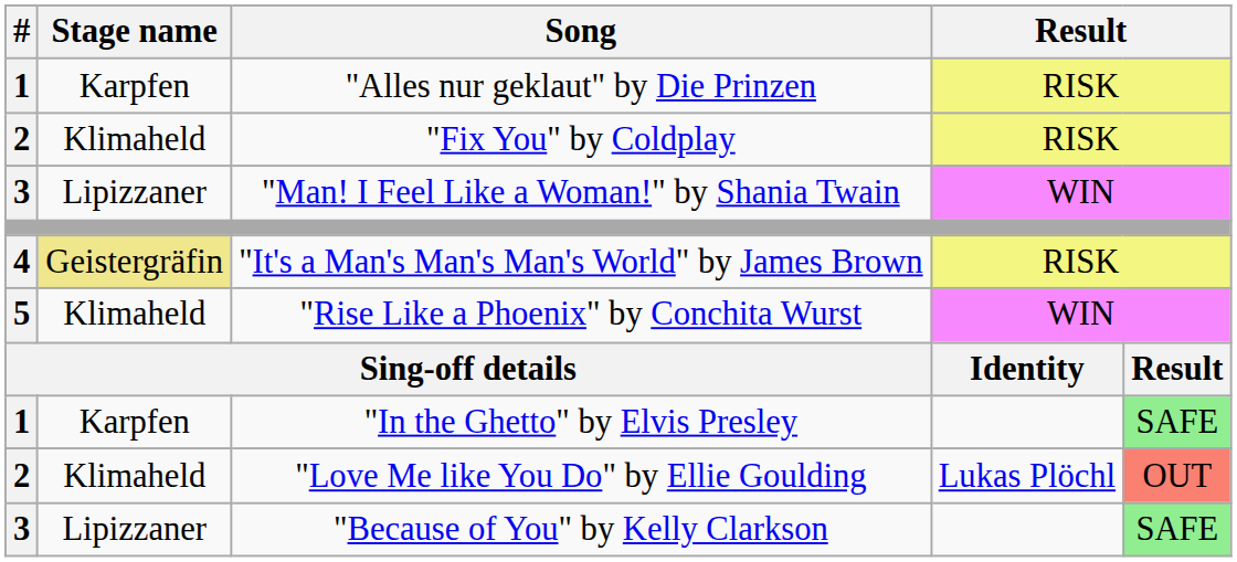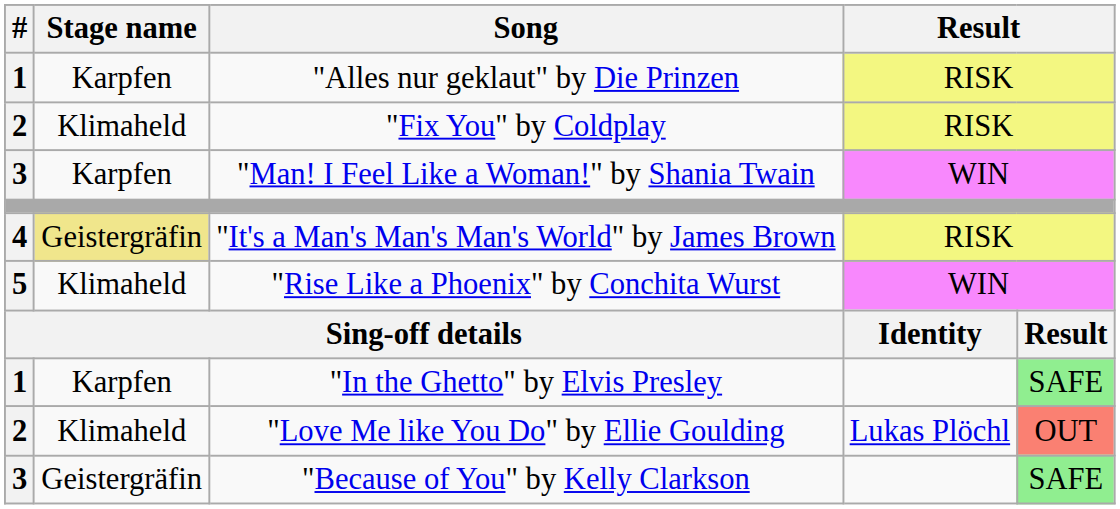"Man! I Feel Like a Woman!" by Shania Twain | Stage name: Lipizzaner -> Karpfen
"Because of You" by Kelly Clarkson | Stage name: Lipizzaner -> Geistergräfin
